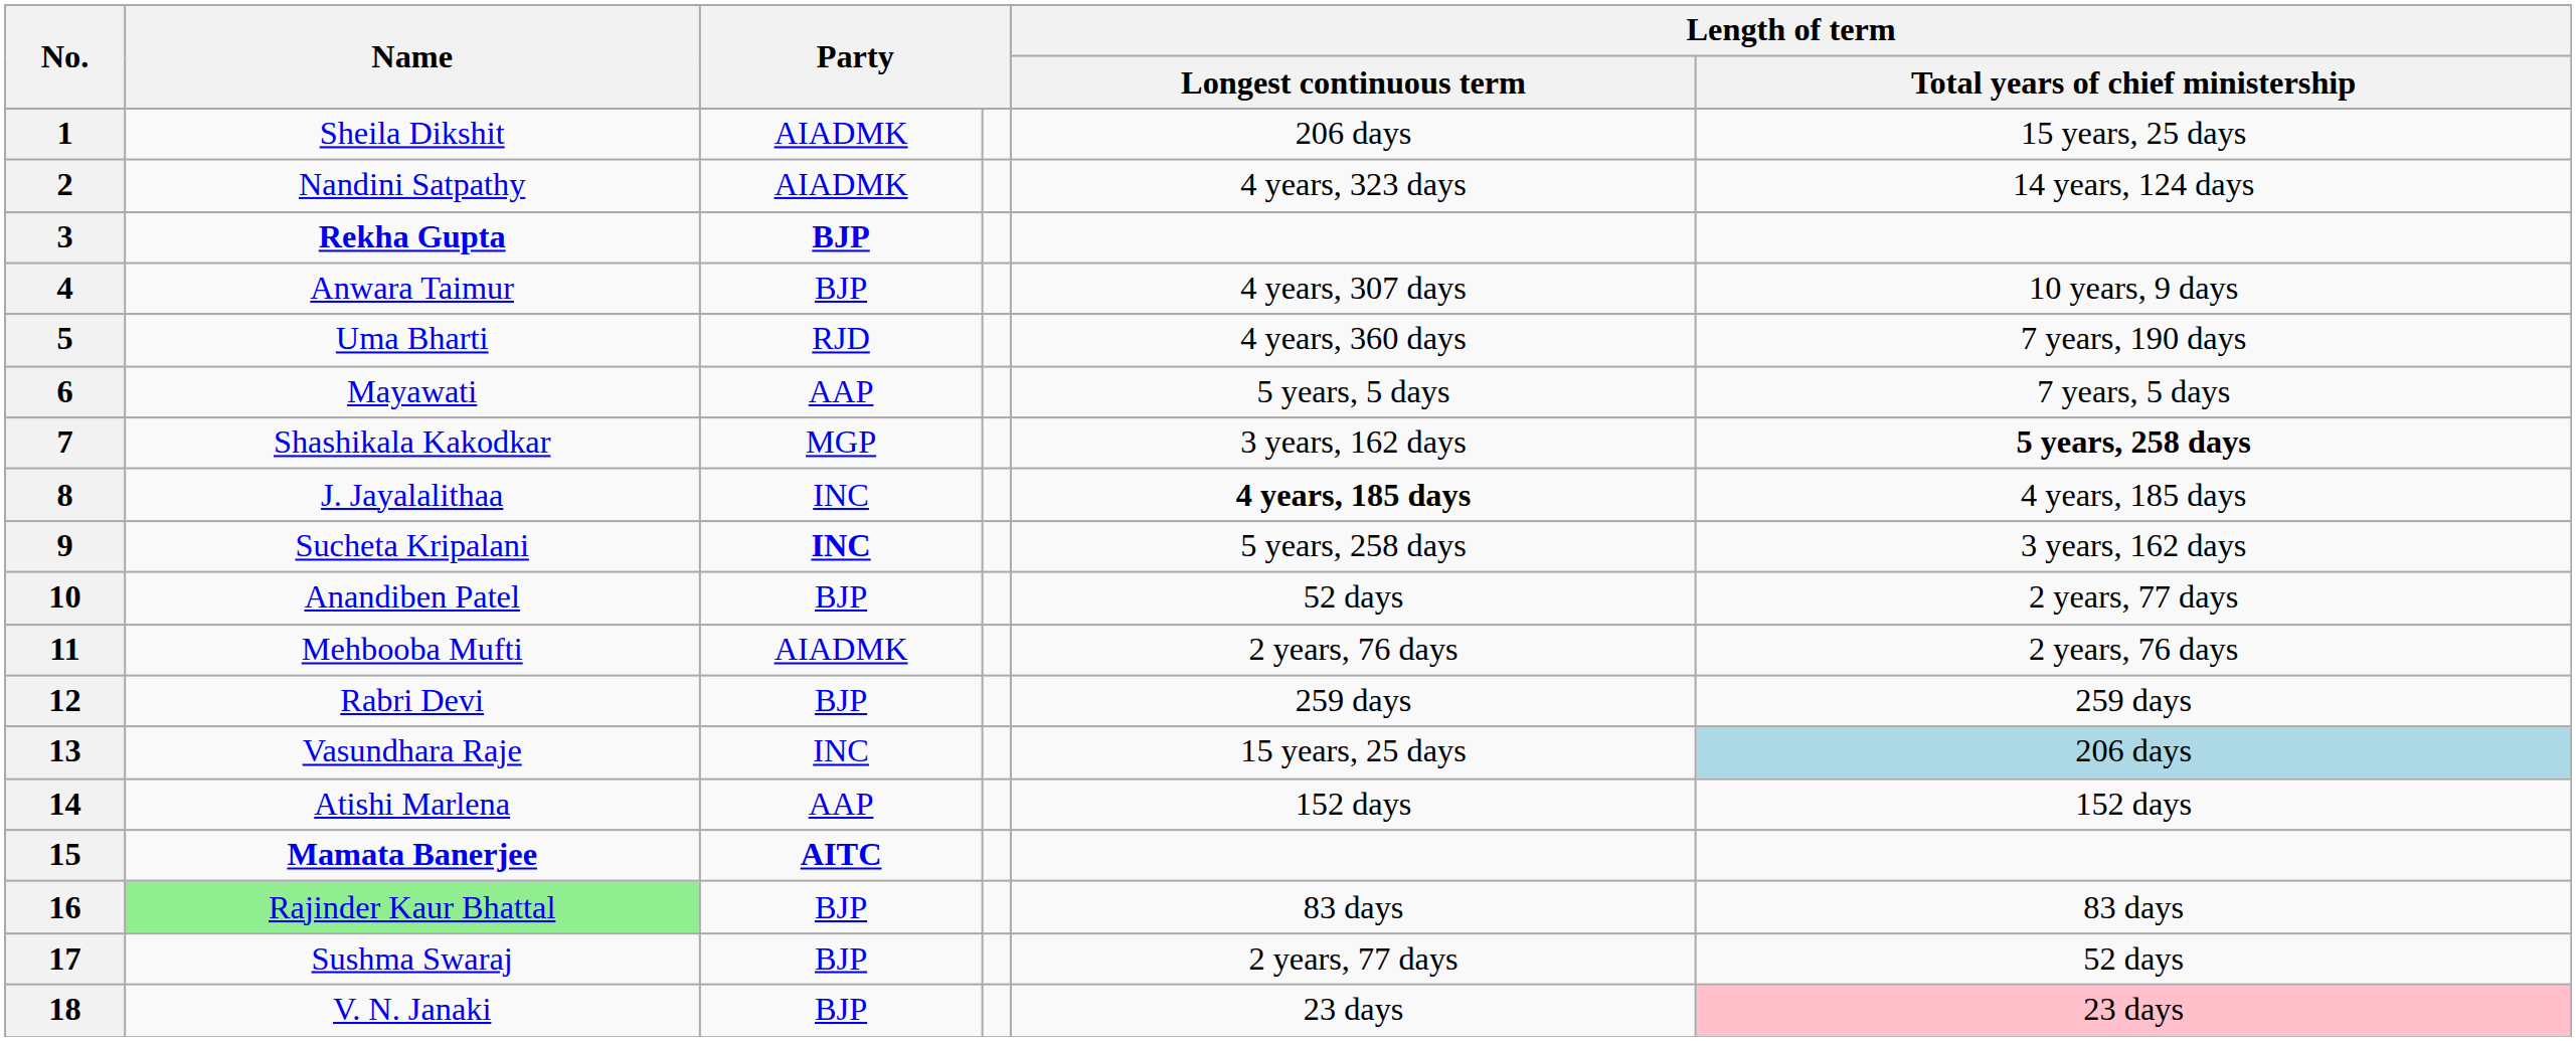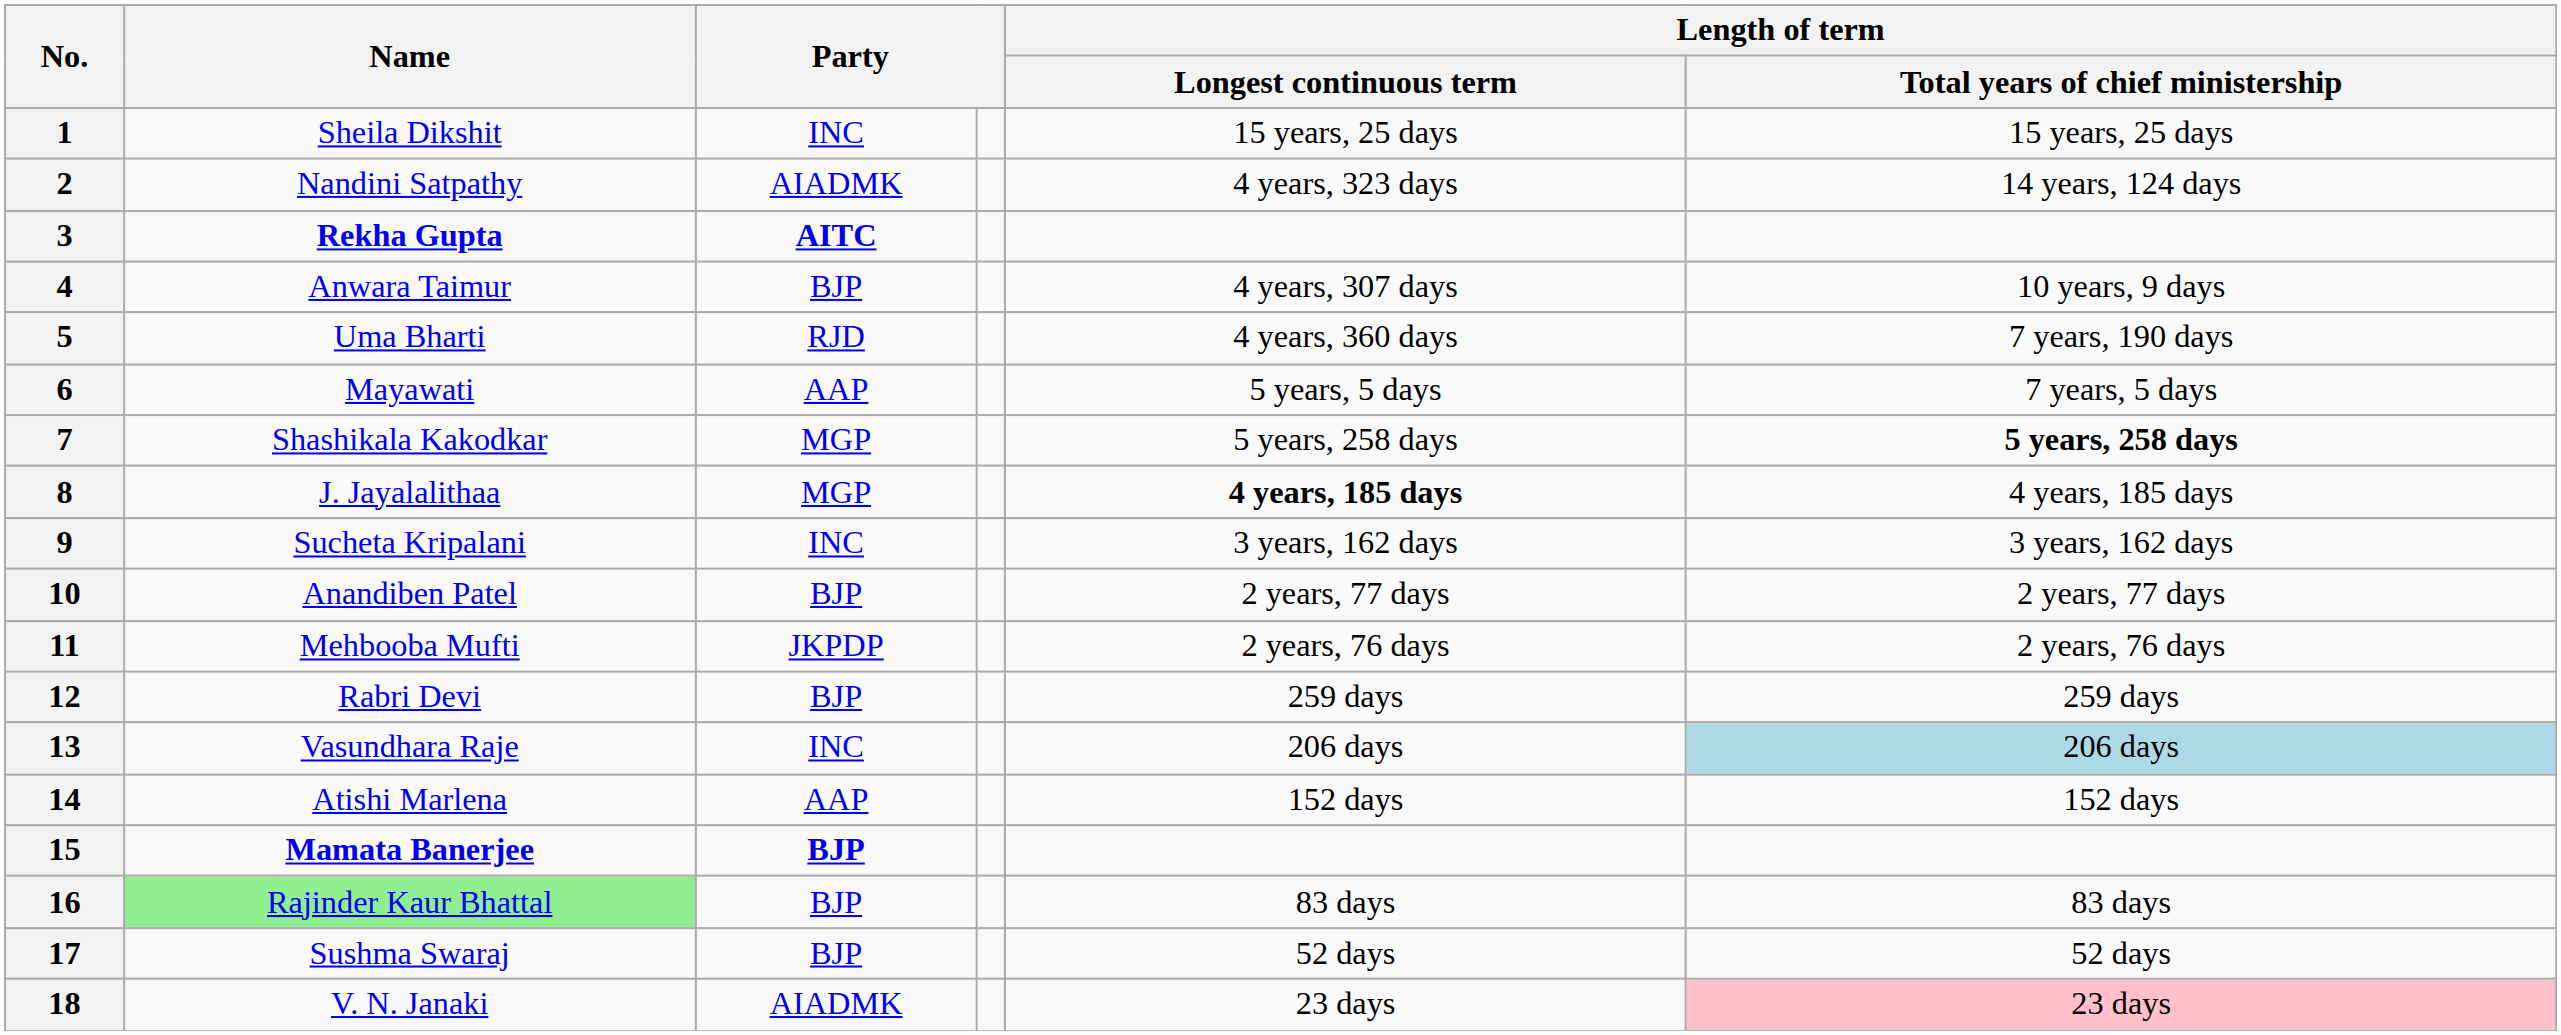1 | column 3: AIADMK -> INC
1 | Length of term / Longest continuous term: 206 days -> 15 years, 25 days
3 | column 3: BJP -> AITC
7 | Length of term / Longest continuous term: 3 years, 162 days -> 5 years, 258 days
8 | column 3: INC -> MGP
9 | column 3: bold -> normal
9 | Length of term / Longest continuous term: 5 years, 258 days -> 3 years, 162 days
10 | Length of term / Longest continuous term: 52 days -> 2 years, 77 days
11 | column 3: AIADMK -> JKPDP
13 | Length of term / Longest continuous term: 15 years, 25 days -> 206 days
15 | column 3: AITC -> BJP
17 | Length of term / Longest continuous term: 2 years, 77 days -> 52 days
18 | column 3: BJP -> AIADMK
